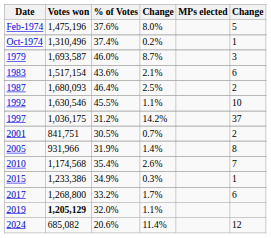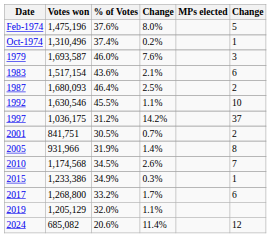1979 | column 4: 8.7% -> 7.6%
2010 | % of Votes: 35.4% -> 34.5%
2019 | Votes won: bold -> normal
